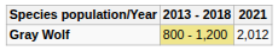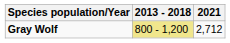Gray Wolf | 2021: 2,012 -> 2,712
